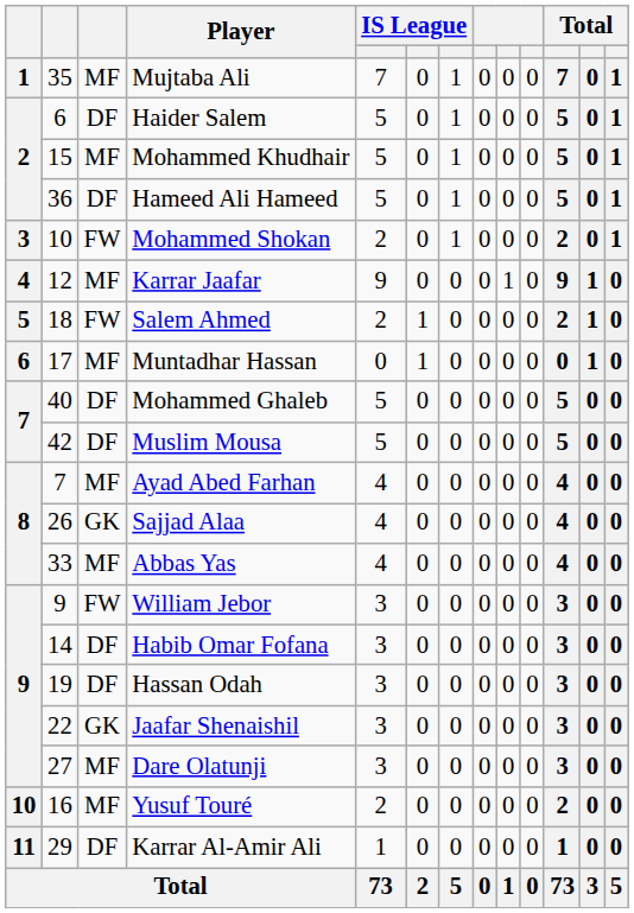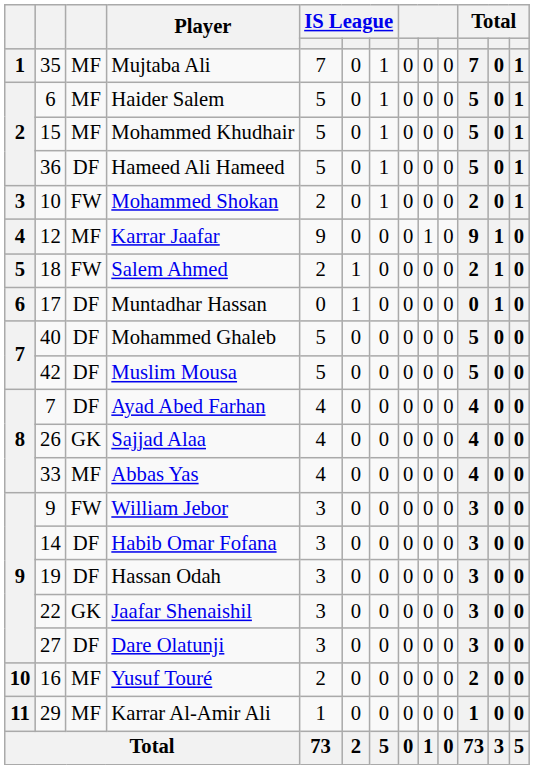Haider Salem | column 3: DF -> MF
Muntadhar Hassan | column 3: MF -> DF
Ayad Abed Farhan | column 3: MF -> DF
Dare Olatunji | column 3: MF -> DF
Karrar Al-Amir Ali | column 3: DF -> MF
